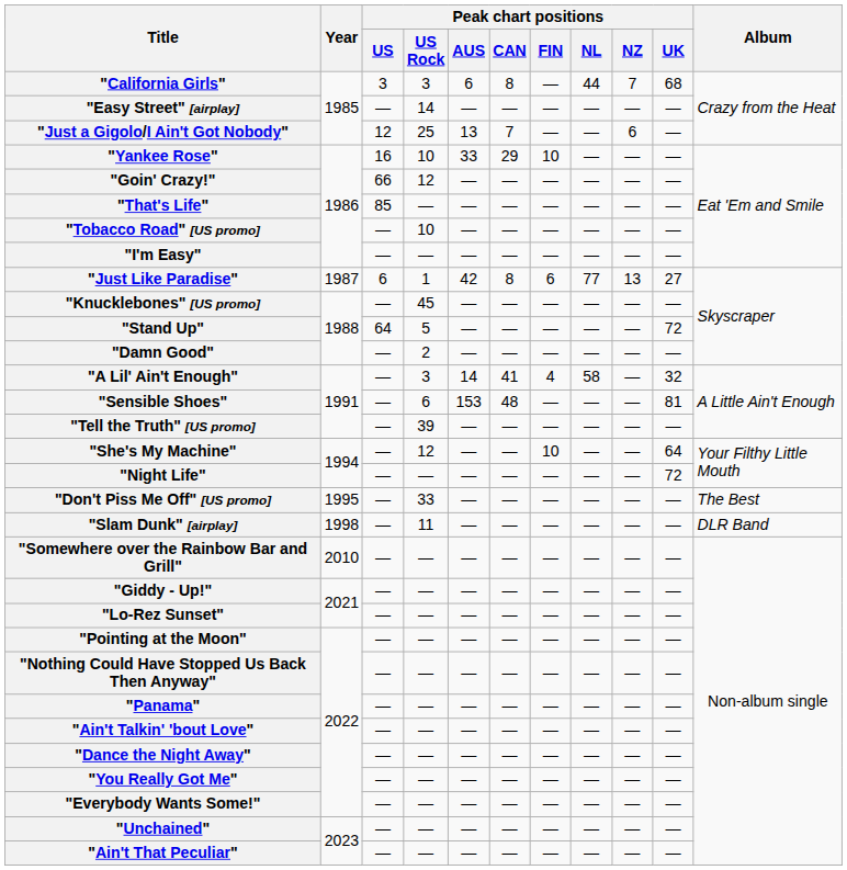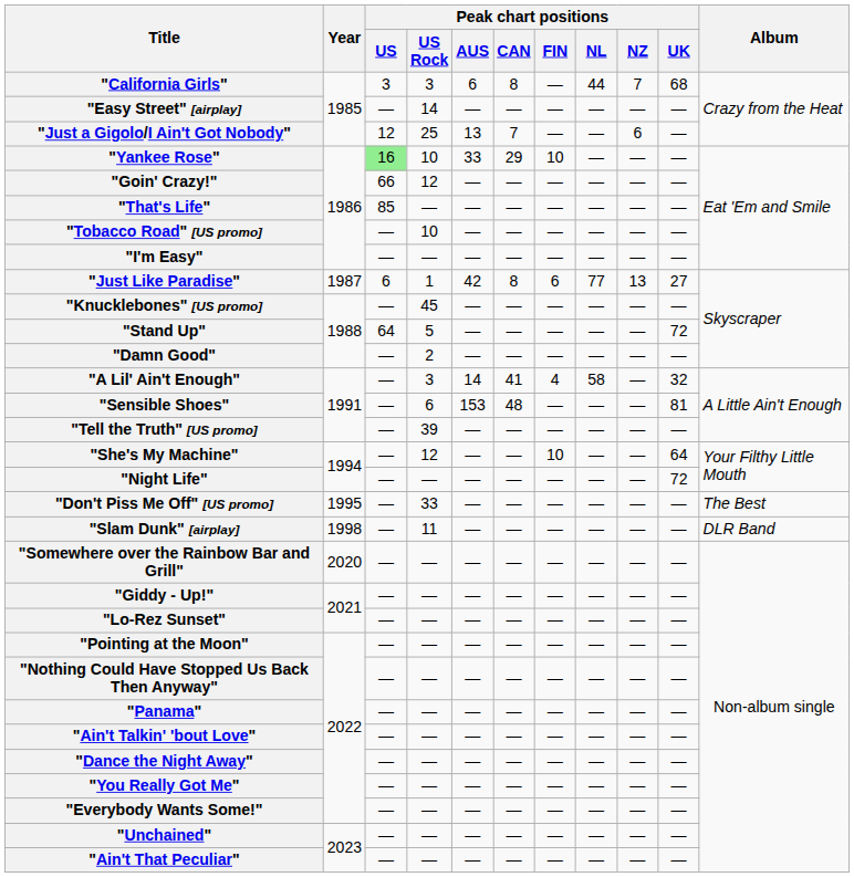"Yankee Rose" | Peak chart positions / US: no background -> lightgreen background
"Somewhere over the Rainbow Bar and Grill" | Year: 2010 -> 2020
